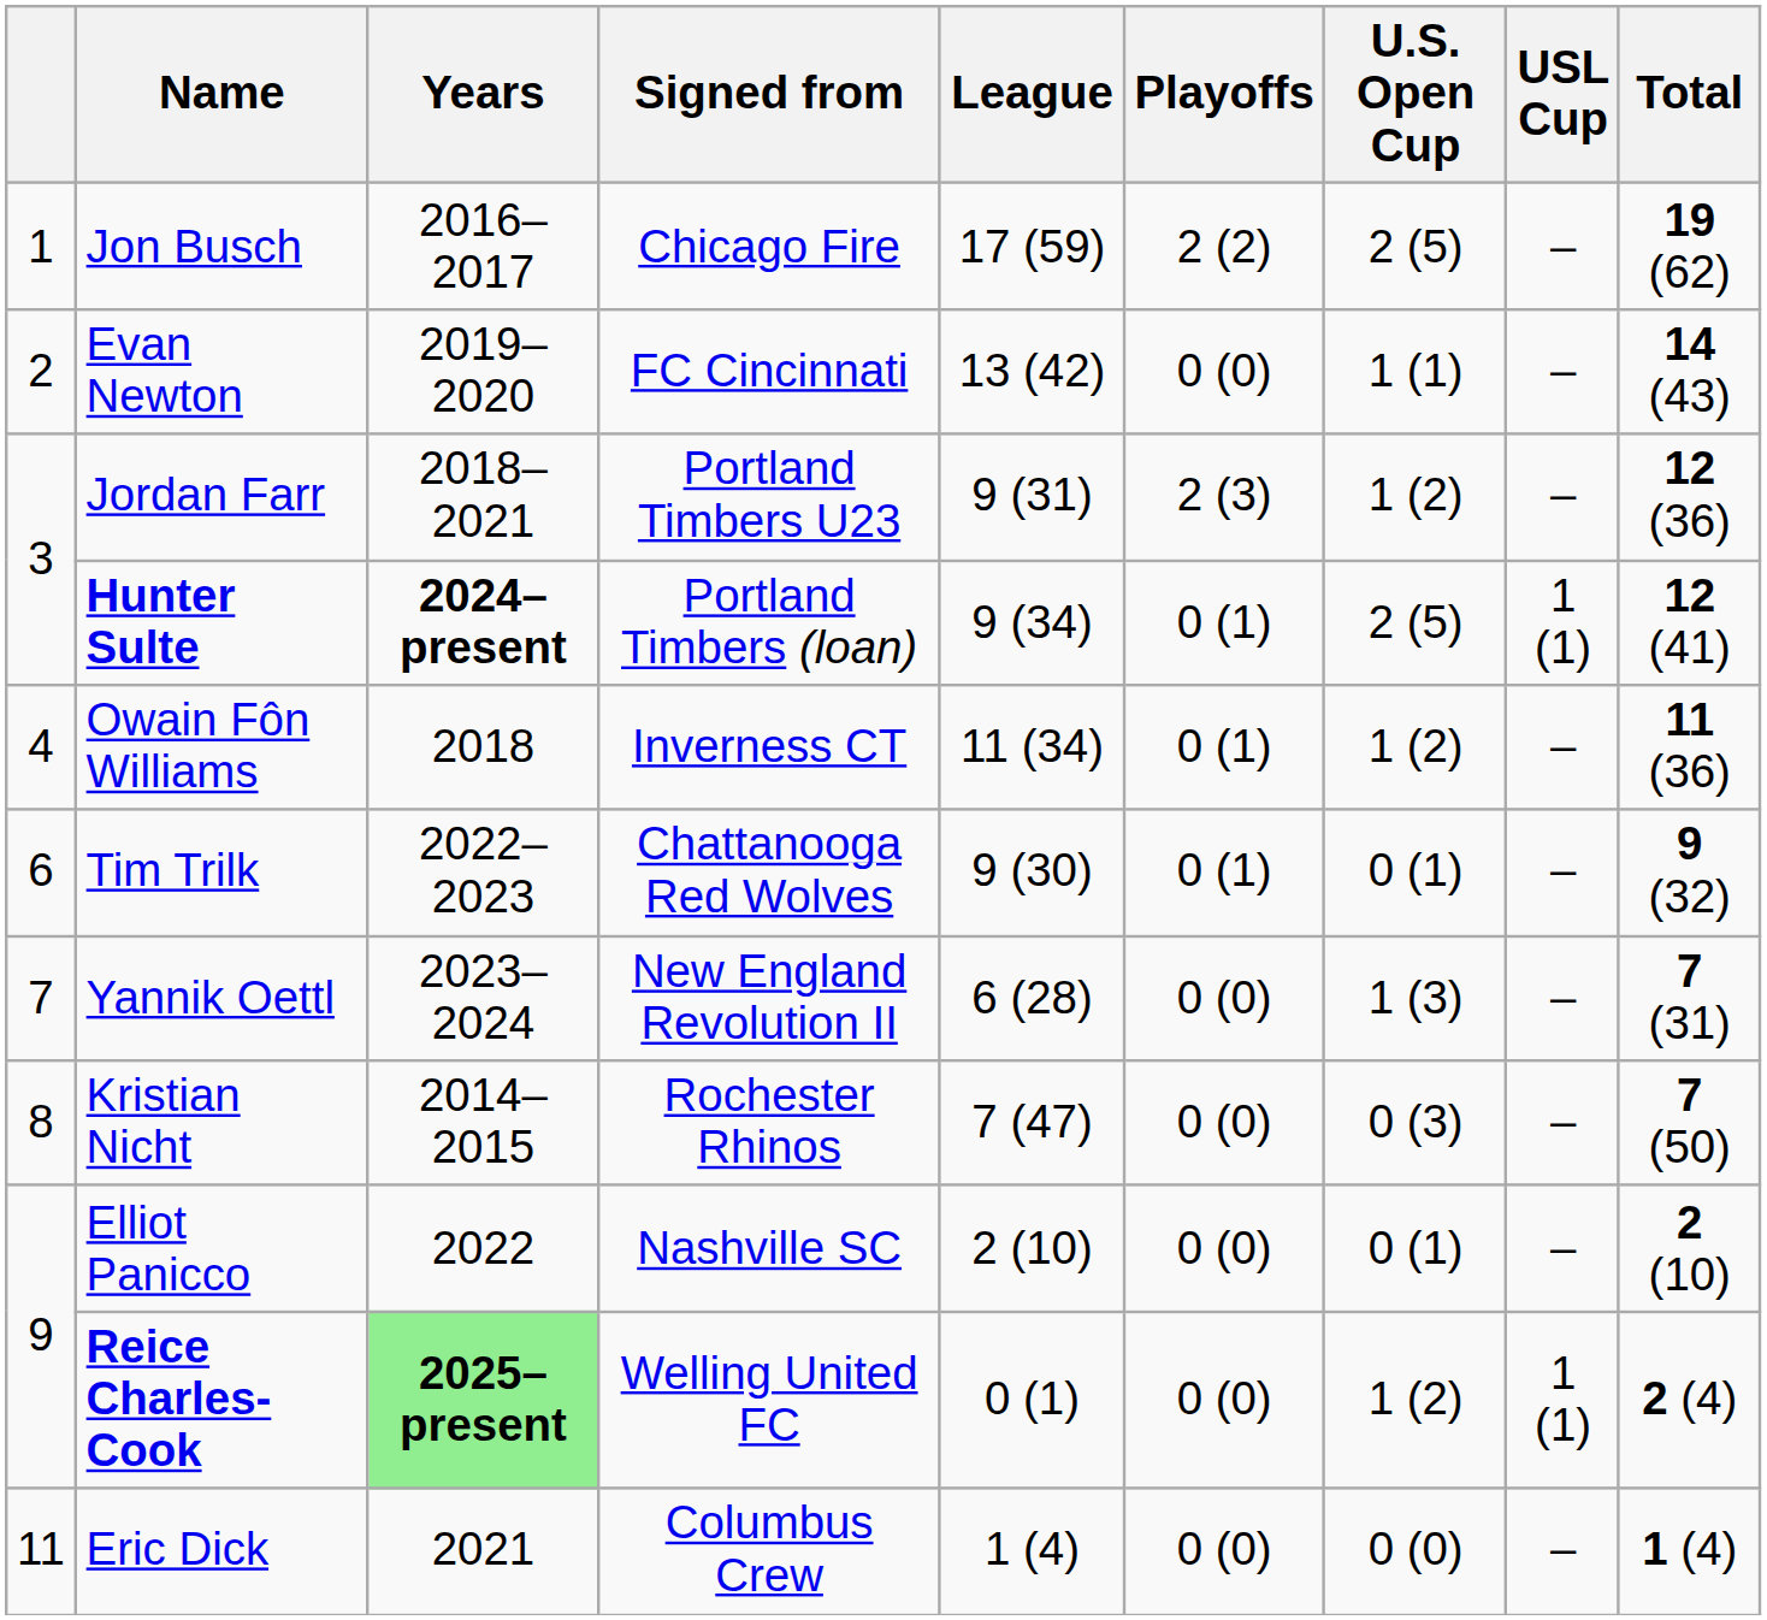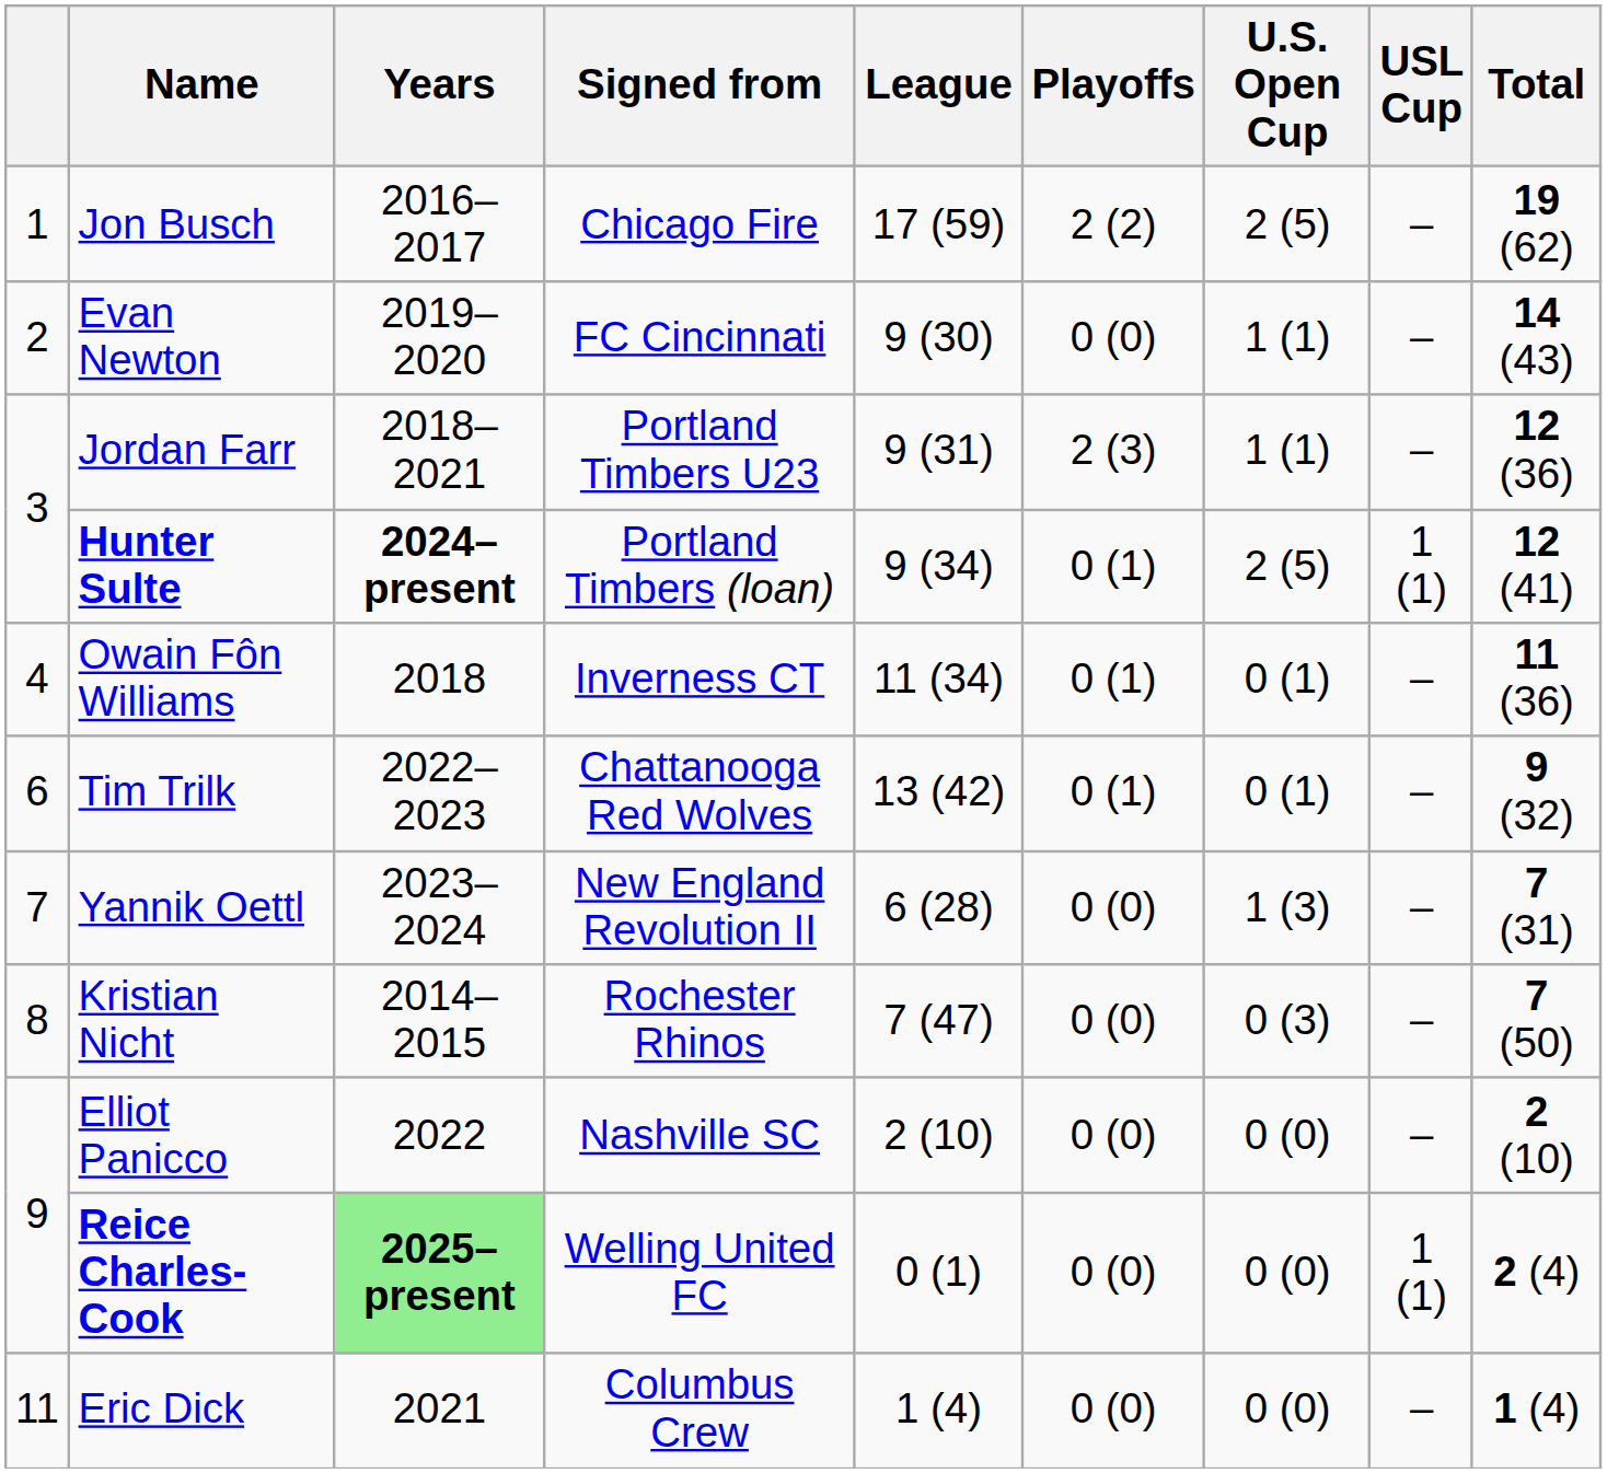Evan Newton | League: 13 (42) -> 9 (30)
Jordan Farr | U.S. Open Cup: 1 (2) -> 1 (1)
Owain Fôn Williams | U.S. Open Cup: 1 (2) -> 0 (1)
Tim Trilk | League: 9 (30) -> 13 (42)
Elliot Panicco | U.S. Open Cup: 0 (1) -> 0 (0)
Reice Charles-Cook | U.S. Open Cup: 1 (2) -> 0 (0)
